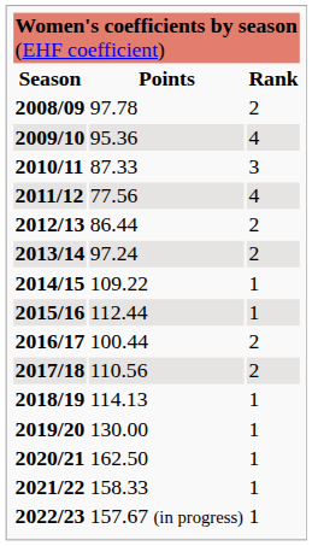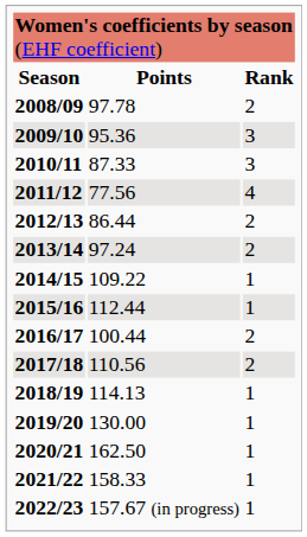2009/10 | column 3: 4 -> 3
